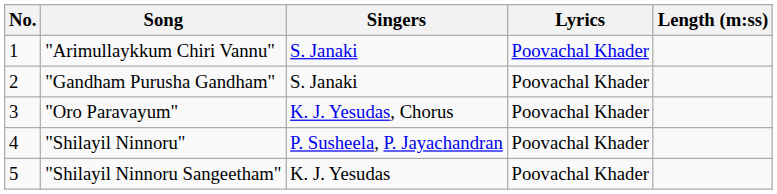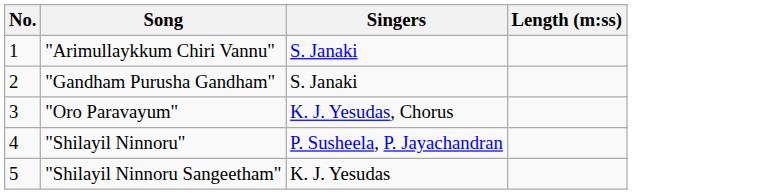- column: Lyrics | Poovachal Khader | Poovachal Khader | Poovachal Khader | Poovachal Khader | Poovachal Khader
